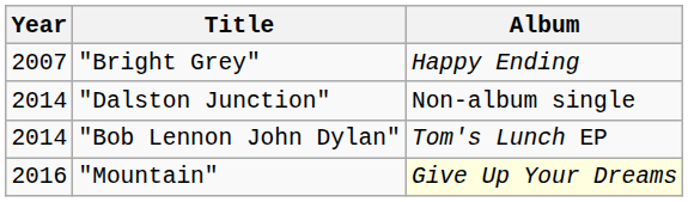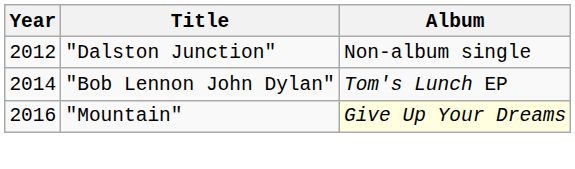- row: 2007 | "Bright Grey" | Happy Ending
"Dalston Junction" | Year: 2014 -> 2012
